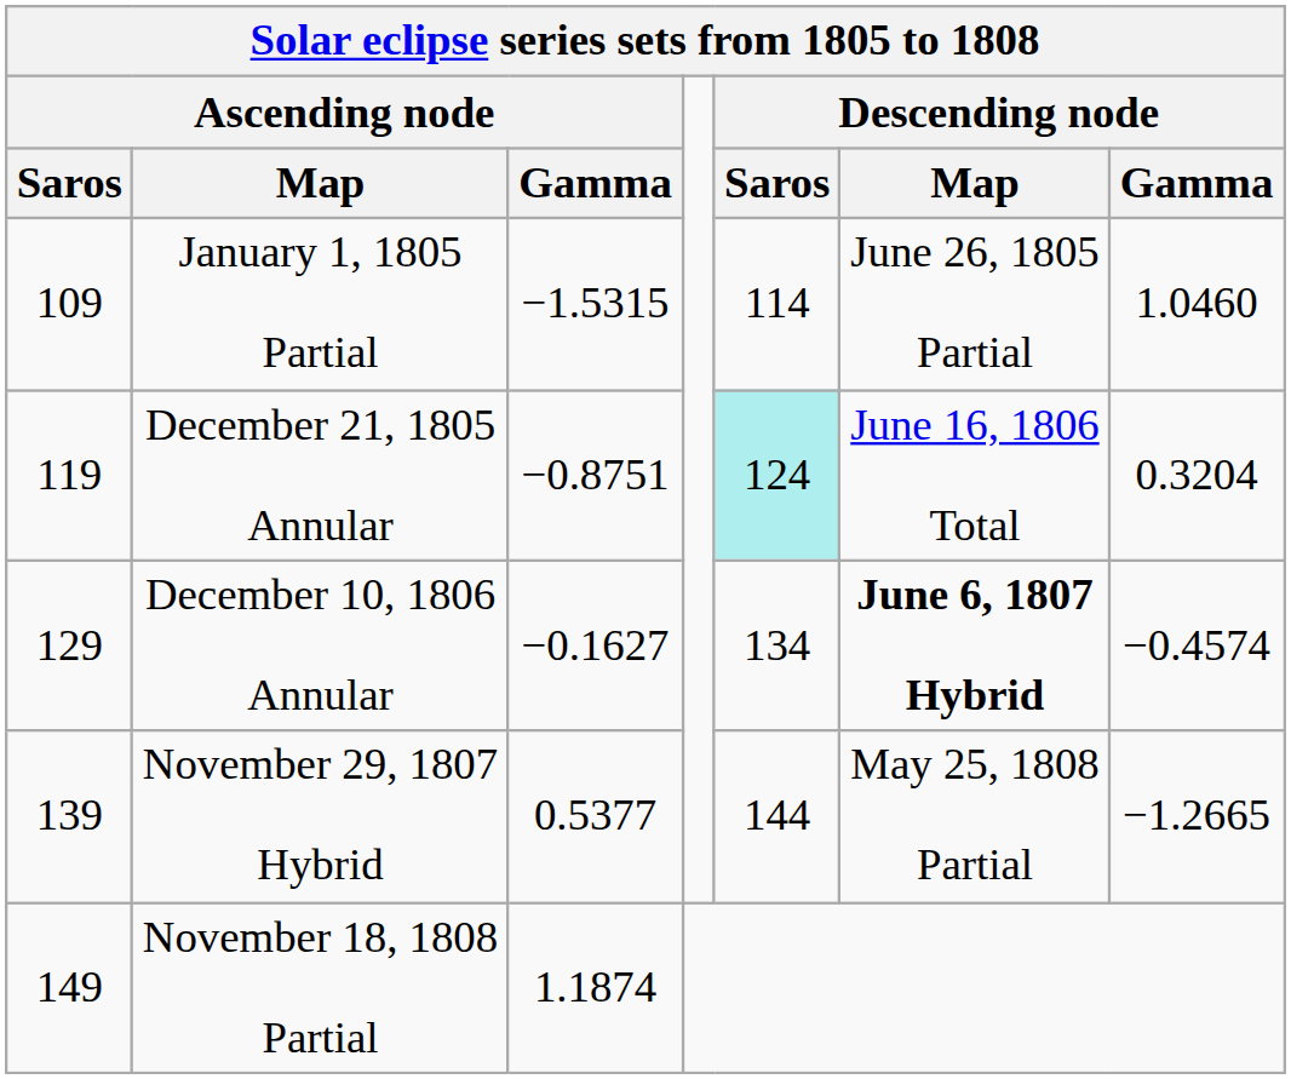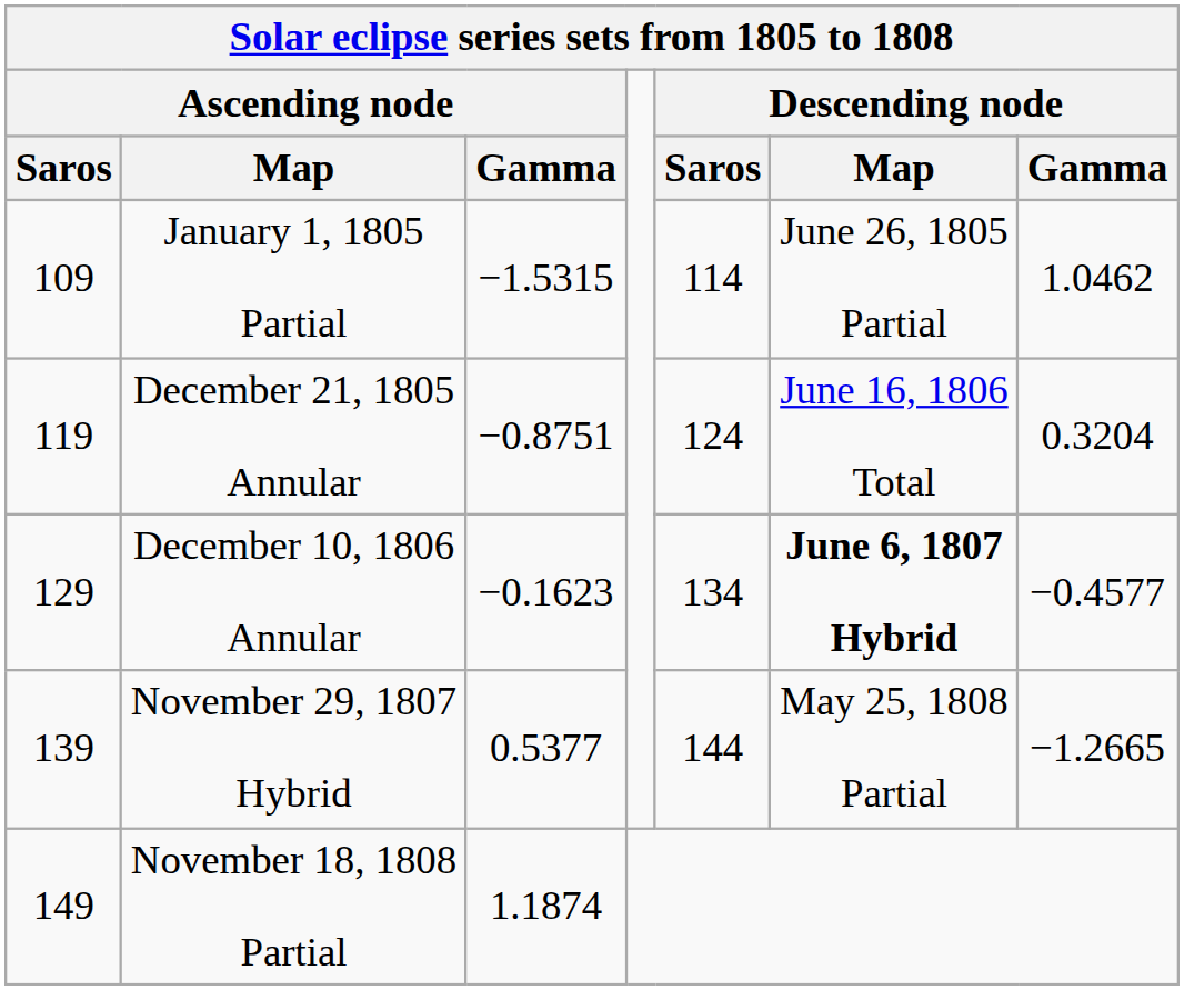January 1, 1805 Partial | Descending node / Gamma: 1.0460 -> 1.0462
December 21, 1805 Annular | Descending node / Saros: paleturquoise background -> no background
December 10, 1806 Annular | Ascending node / Gamma: −0.1627 -> −0.1623
December 10, 1806 Annular | Descending node / Gamma: −0.4574 -> −0.4577
